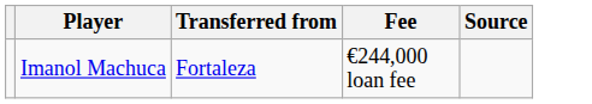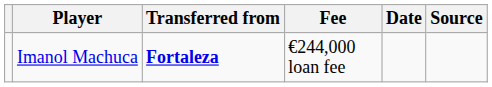+ column: Date
Imanol Machuca | Transferred from: normal -> bold
